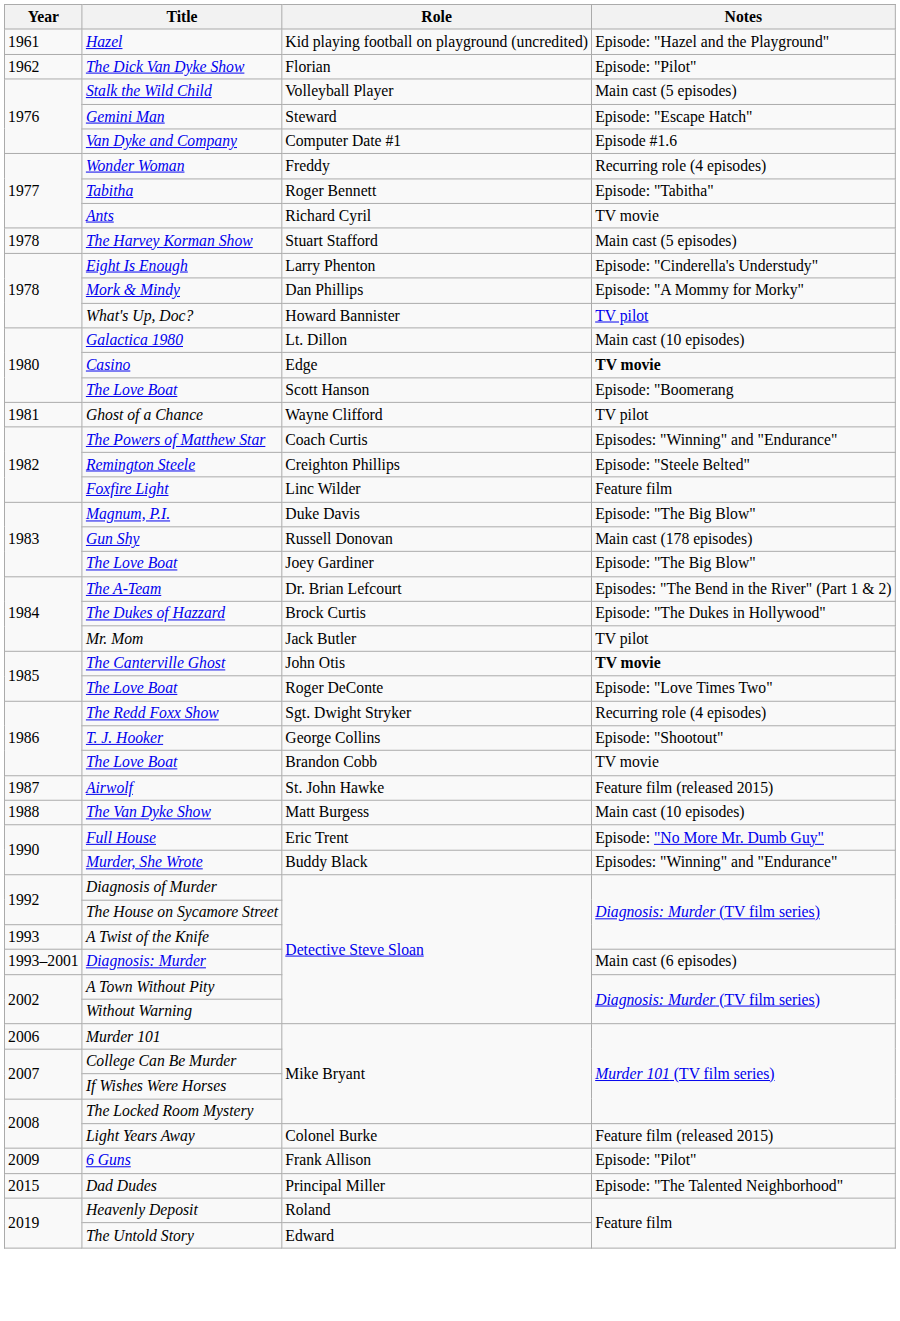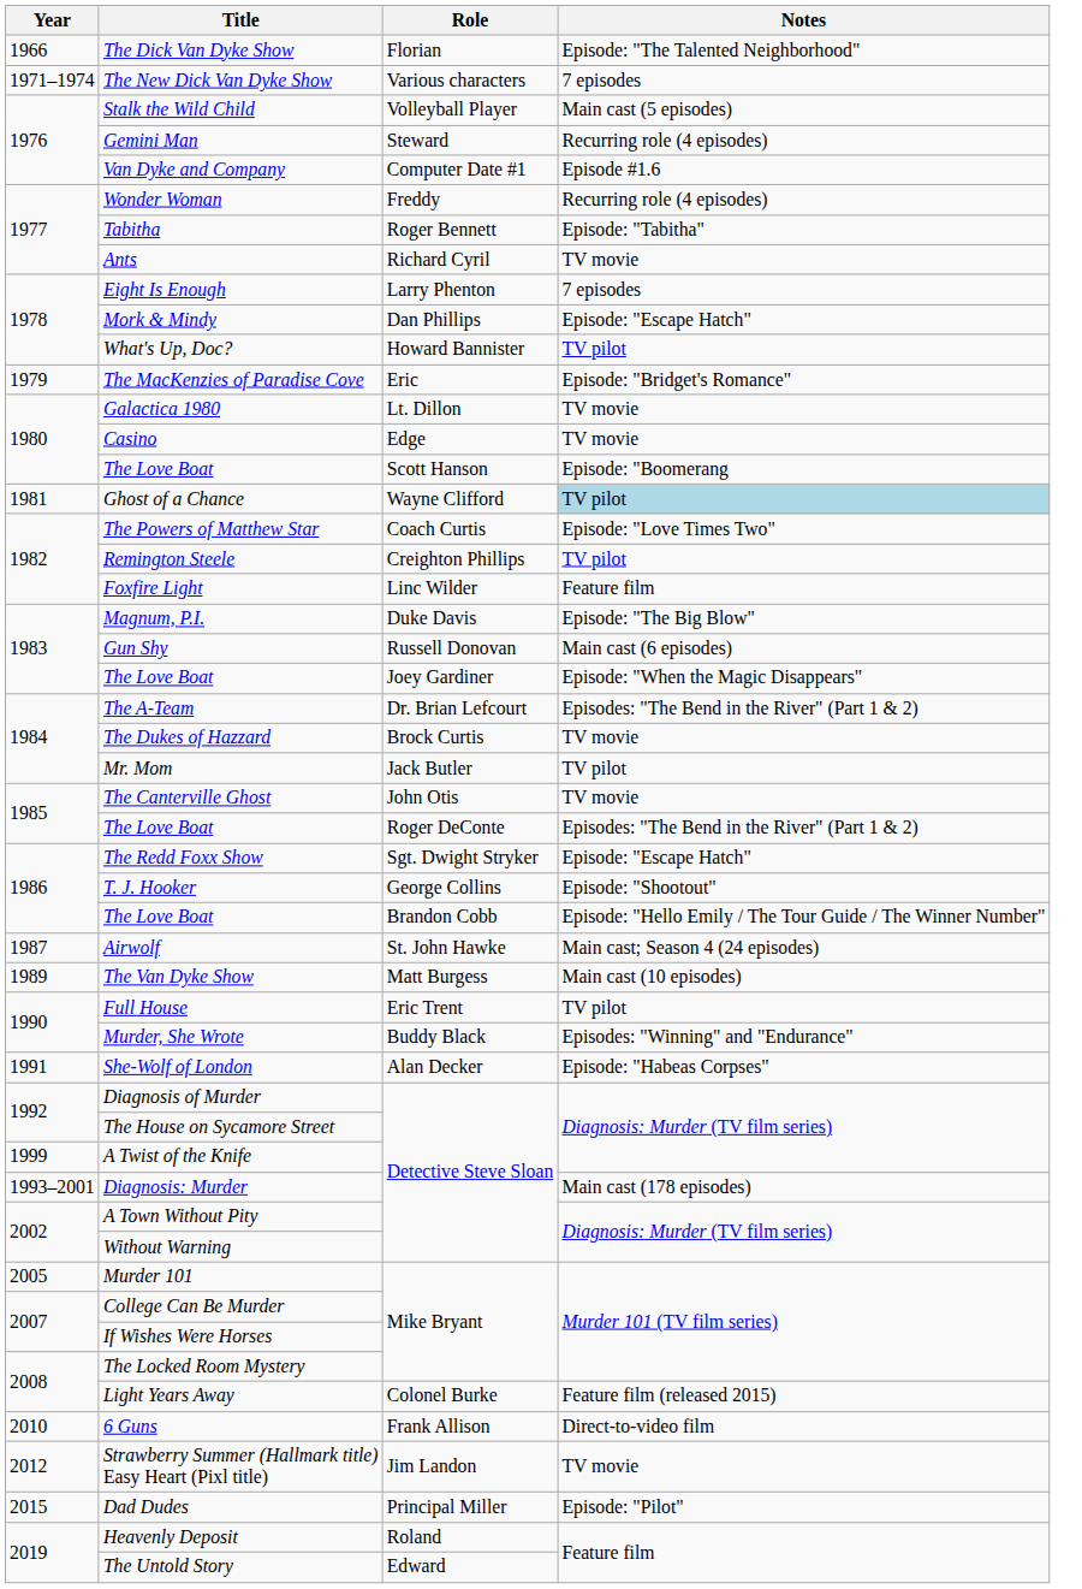- row: 1961 | Hazel | Kid playing football on playground (uncredited) | Episode: "Hazel and the Playground"
The Dick Van Dyke Show | Year: 1962 -> 1966
The Dick Van Dyke Show | Notes: Episode: "Pilot" -> Episode: "The Talented Neighborhood"
+ row: 1971–1974 | The New Dick Van Dyke Show | Various characters | 7 episodes
Gemini Man | Notes: Episode: "Escape Hatch" -> Recurring role (4 episodes)
- row: 1978 | The Harvey Korman Show | Stuart Stafford | Main cast (5 episodes)
Eight Is Enough | Notes: Episode: "Cinderella's Understudy" -> 7 episodes
Mork & Mindy | Notes: Episode: "A Mommy for Morky" -> Episode: "Escape Hatch"
+ row: 1979 | The MacKenzies of Paradise Cove | Eric | Episode: "Bridget's Romance"
Galactica 1980 | Notes: Main cast (10 episodes) -> TV movie
Casino | Notes: bold -> normal
Ghost of a Chance | Notes: no background -> lightblue background
The Powers of Matthew Star | Notes: Episodes: "Winning" and "Endurance" -> Episode: "Love Times Two"
Remington Steele | Notes: Episode: "Steele Belted" -> TV pilot
Gun Shy | Notes: Main cast (178 episodes) -> Main cast (6 episodes)
The Love Boat / Joey Gardiner | Notes: Episode: "The Big Blow" -> Episode: "When the Magic Disappears"
The Dukes of Hazzard | Notes: Episode: "The Dukes in Hollywood" -> TV movie
The Canterville Ghost | Notes: bold -> normal
The Love Boat / Roger DeConte | Notes: Episode: "Love Times Two" -> Episodes: "The Bend in the River" (Part 1 & 2)
The Redd Foxx Show | Notes: Recurring role (4 episodes) -> Episode: "Escape Hatch"
The Love Boat / Brandon Cobb | Notes: TV movie -> Episode: "Hello Emily / The Tour Guide / The Winner Number"
Airwolf | Notes: Feature film (released 2015) -> Main cast; Season 4 (24 episodes)
The Van Dyke Show | Year: 1988 -> 1989
Full House | Notes: Episode: "No More Mr. Dumb Guy" -> TV pilot
+ row: 1991 | She-Wolf of London | Alan Decker | Episode: "Habeas Corpses"
A Twist of the Knife | Year: 1993 -> 1999
Diagnosis: Murder | Notes: Main cast (6 episodes) -> Main cast (178 episodes)
Murder 101 | Year: 2006 -> 2005
6 Guns | Year: 2009 -> 2010
6 Guns | Notes: Episode: "Pilot" -> Direct-to-video film
+ row: 2012 | Strawberry Summer (Hallmark title) Easy Heart (Pixl title) | Jim Landon | TV movie
Dad Dudes | Notes: Episode: "The Talented Neighborhood" -> Episode: "Pilot"
